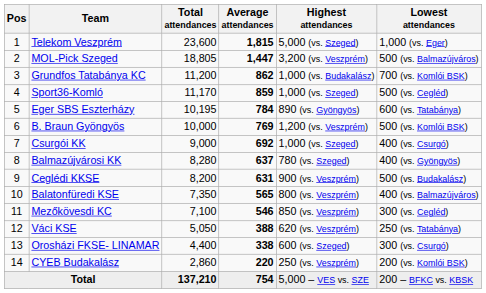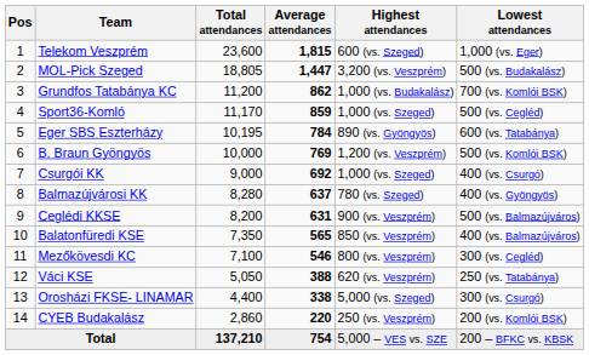Telekom Veszprém | Highest attendances: 5,000 (vs. Szeged) -> 600 (vs. Szeged)
MOL-Pick Szeged | Lowest attendances: 500 (vs. Balmazújváros) -> 500 (vs. Budakalász)
Ceglédi KKSE | Lowest attendances: 500 (vs. Budakalász) -> 500 (vs. Balmazújváros)
Balatonfüredi KSE | Highest attendances: 800 (vs. Veszprém) -> 850 (vs. Veszprém)
Mezőkövesdi KC | Highest attendances: 850 (vs. Veszprém) -> 800 (vs. Veszprém)
Orosházi FKSE- LINAMAR | Highest attendances: 600 (vs. Szeged) -> 5,000 (vs. Szeged)
